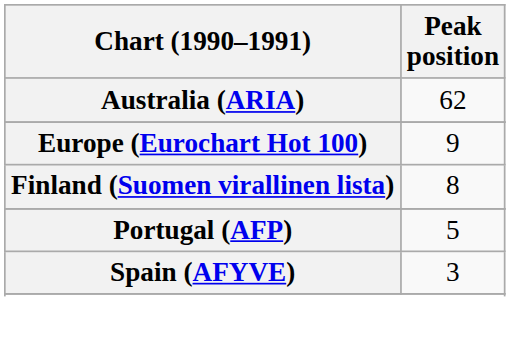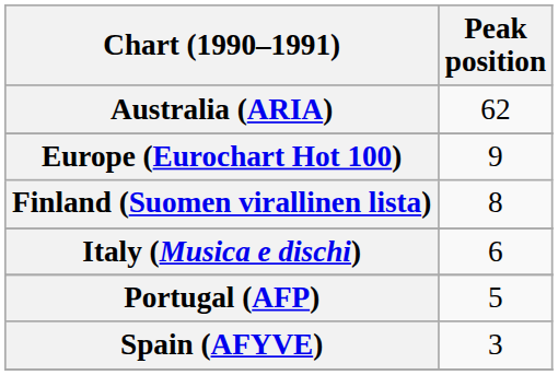+ row: Italy (Musica e dischi) | 6
